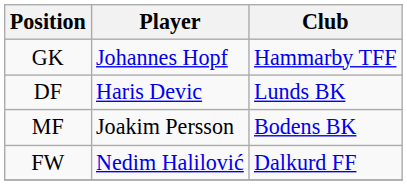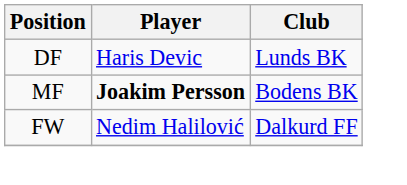- row: GK | Johannes Hopf | Hammarby TFF
MF | Player: normal -> bold
